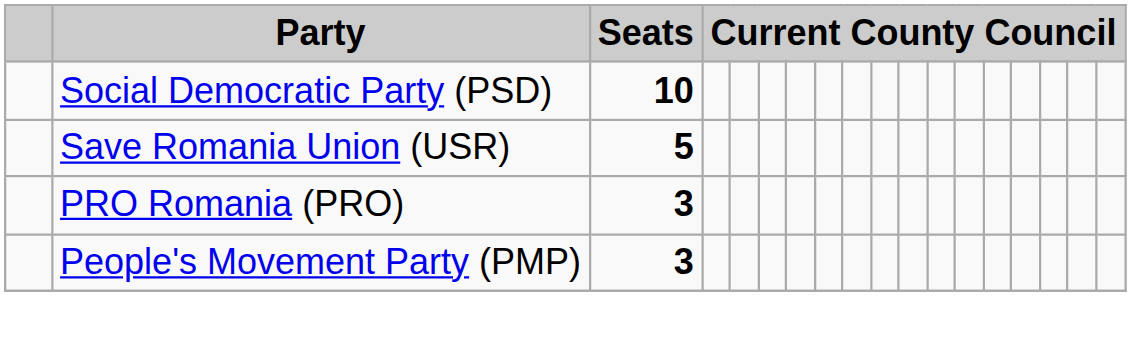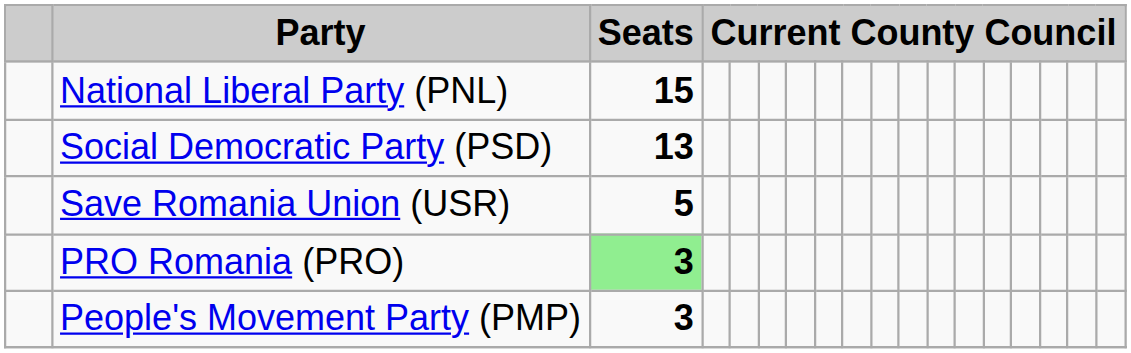+ row: National Liberal Party (PNL) | 15
Social Democratic Party (PSD) | Seats: 10 -> 13
PRO Romania (PRO) | Seats: no background -> lightgreen background
